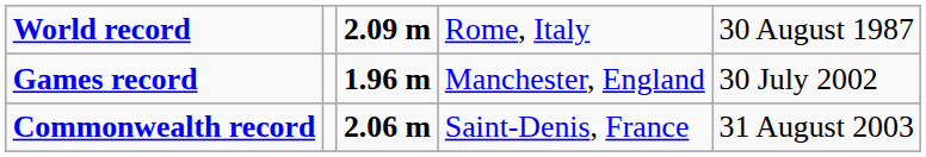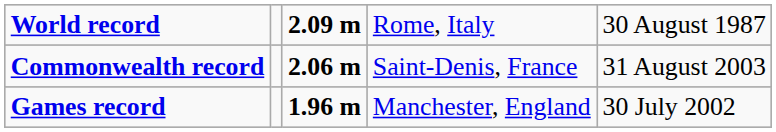rows swapped: Commonwealth record <-> Games record
